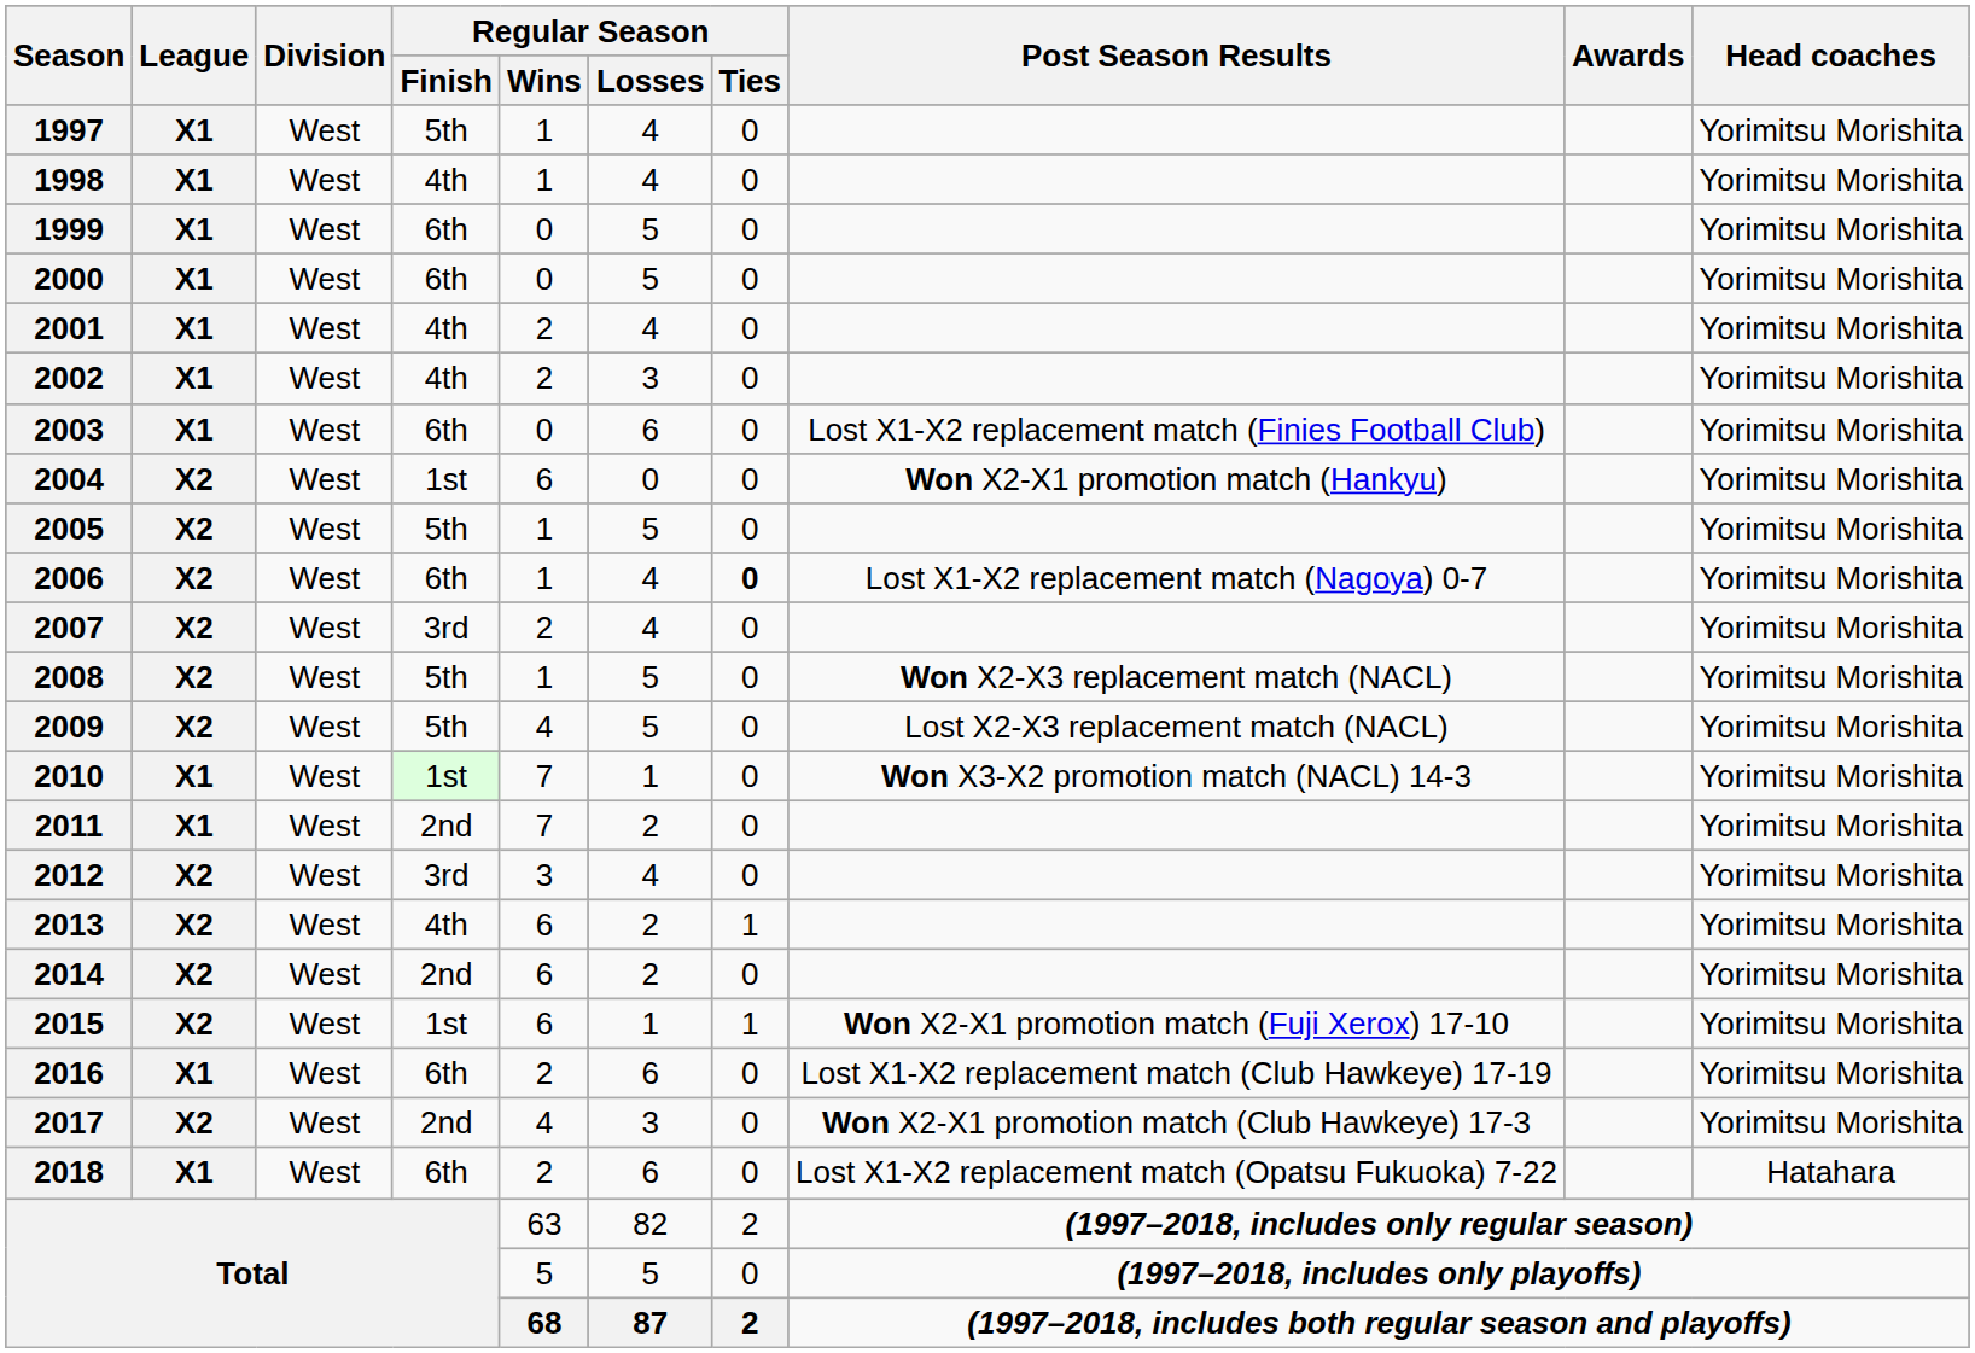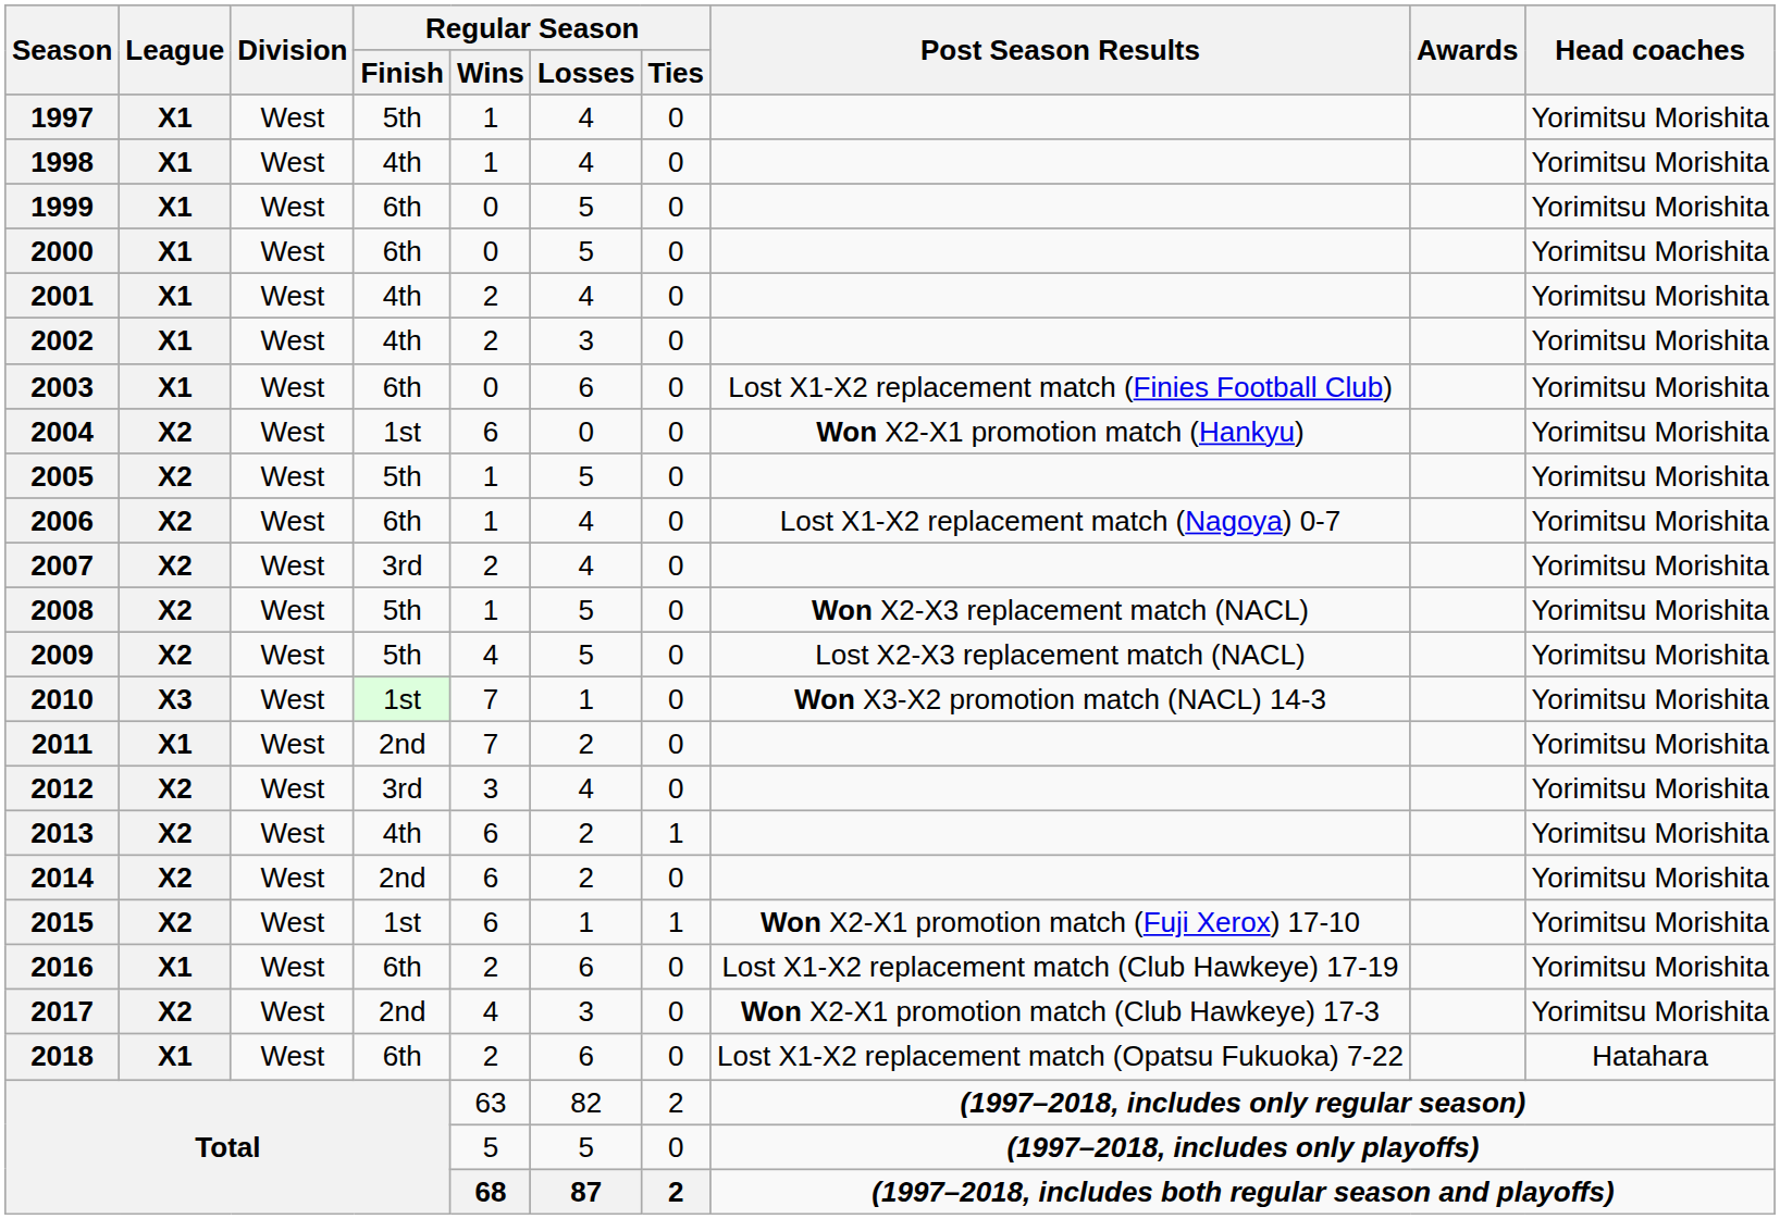2006 | Regular Season / Ties: bold -> normal
2010 | League: X1 -> X3
